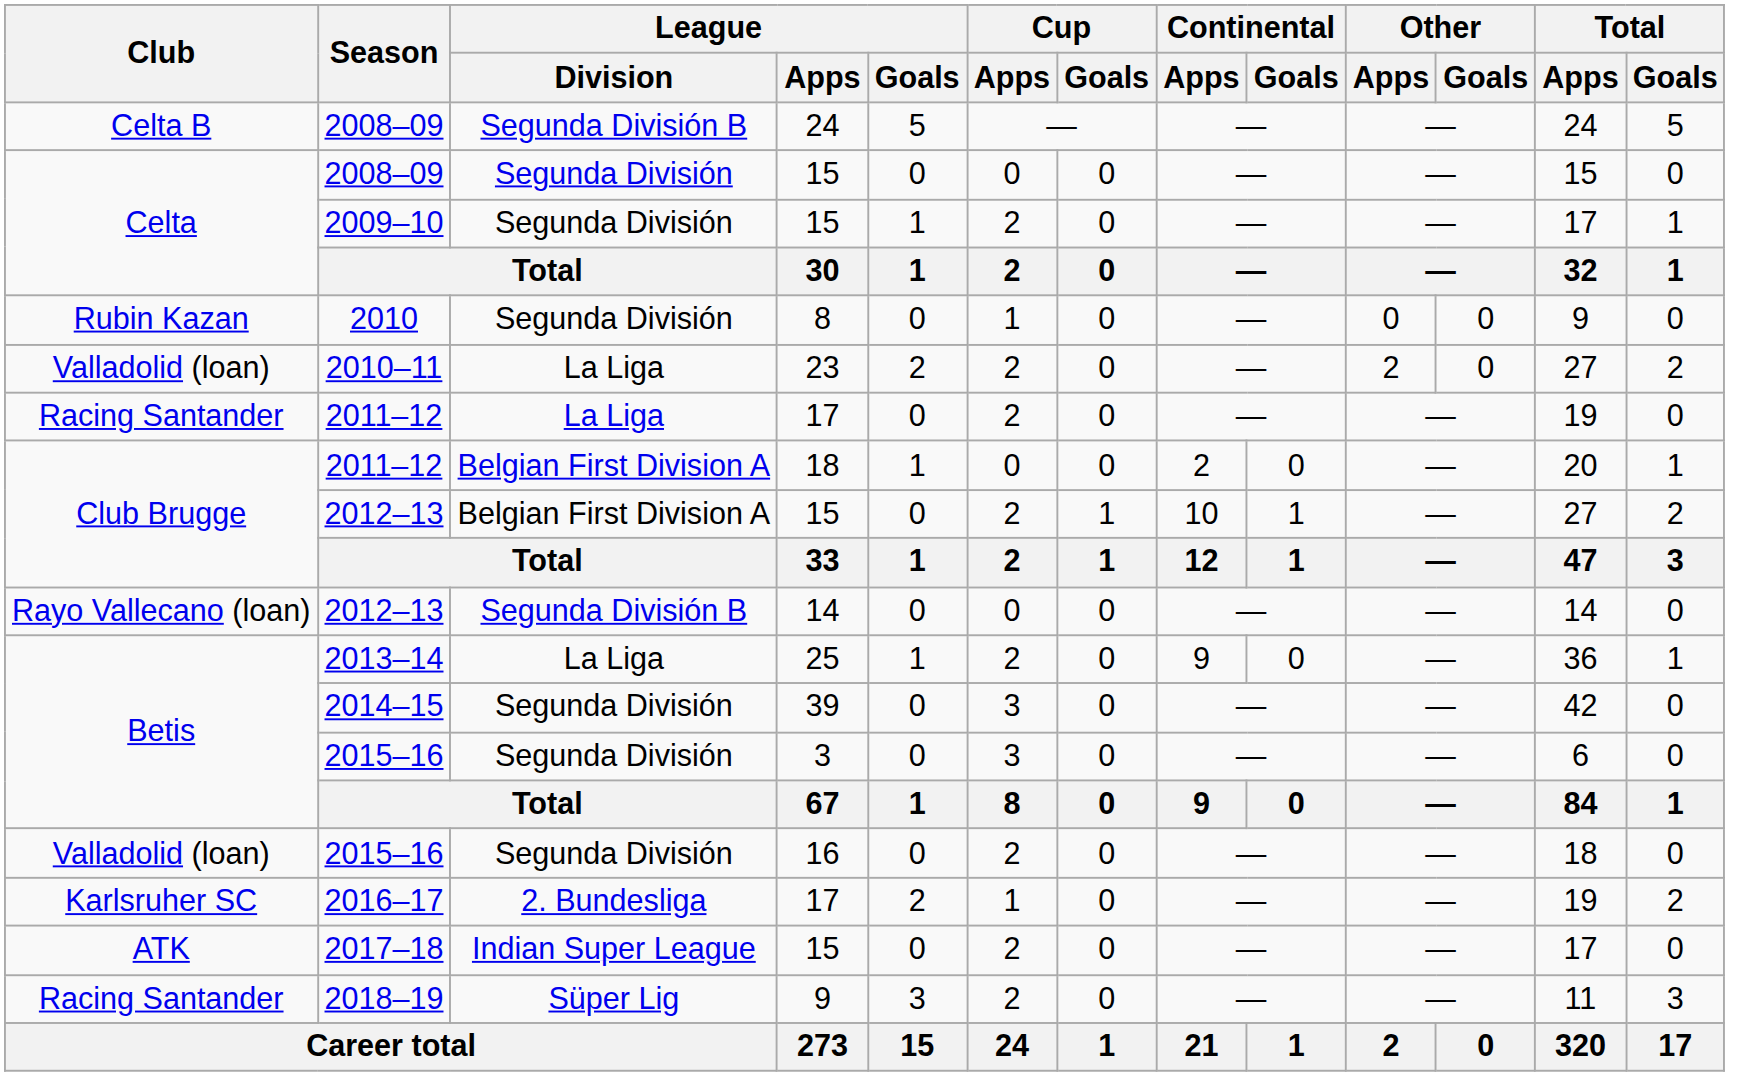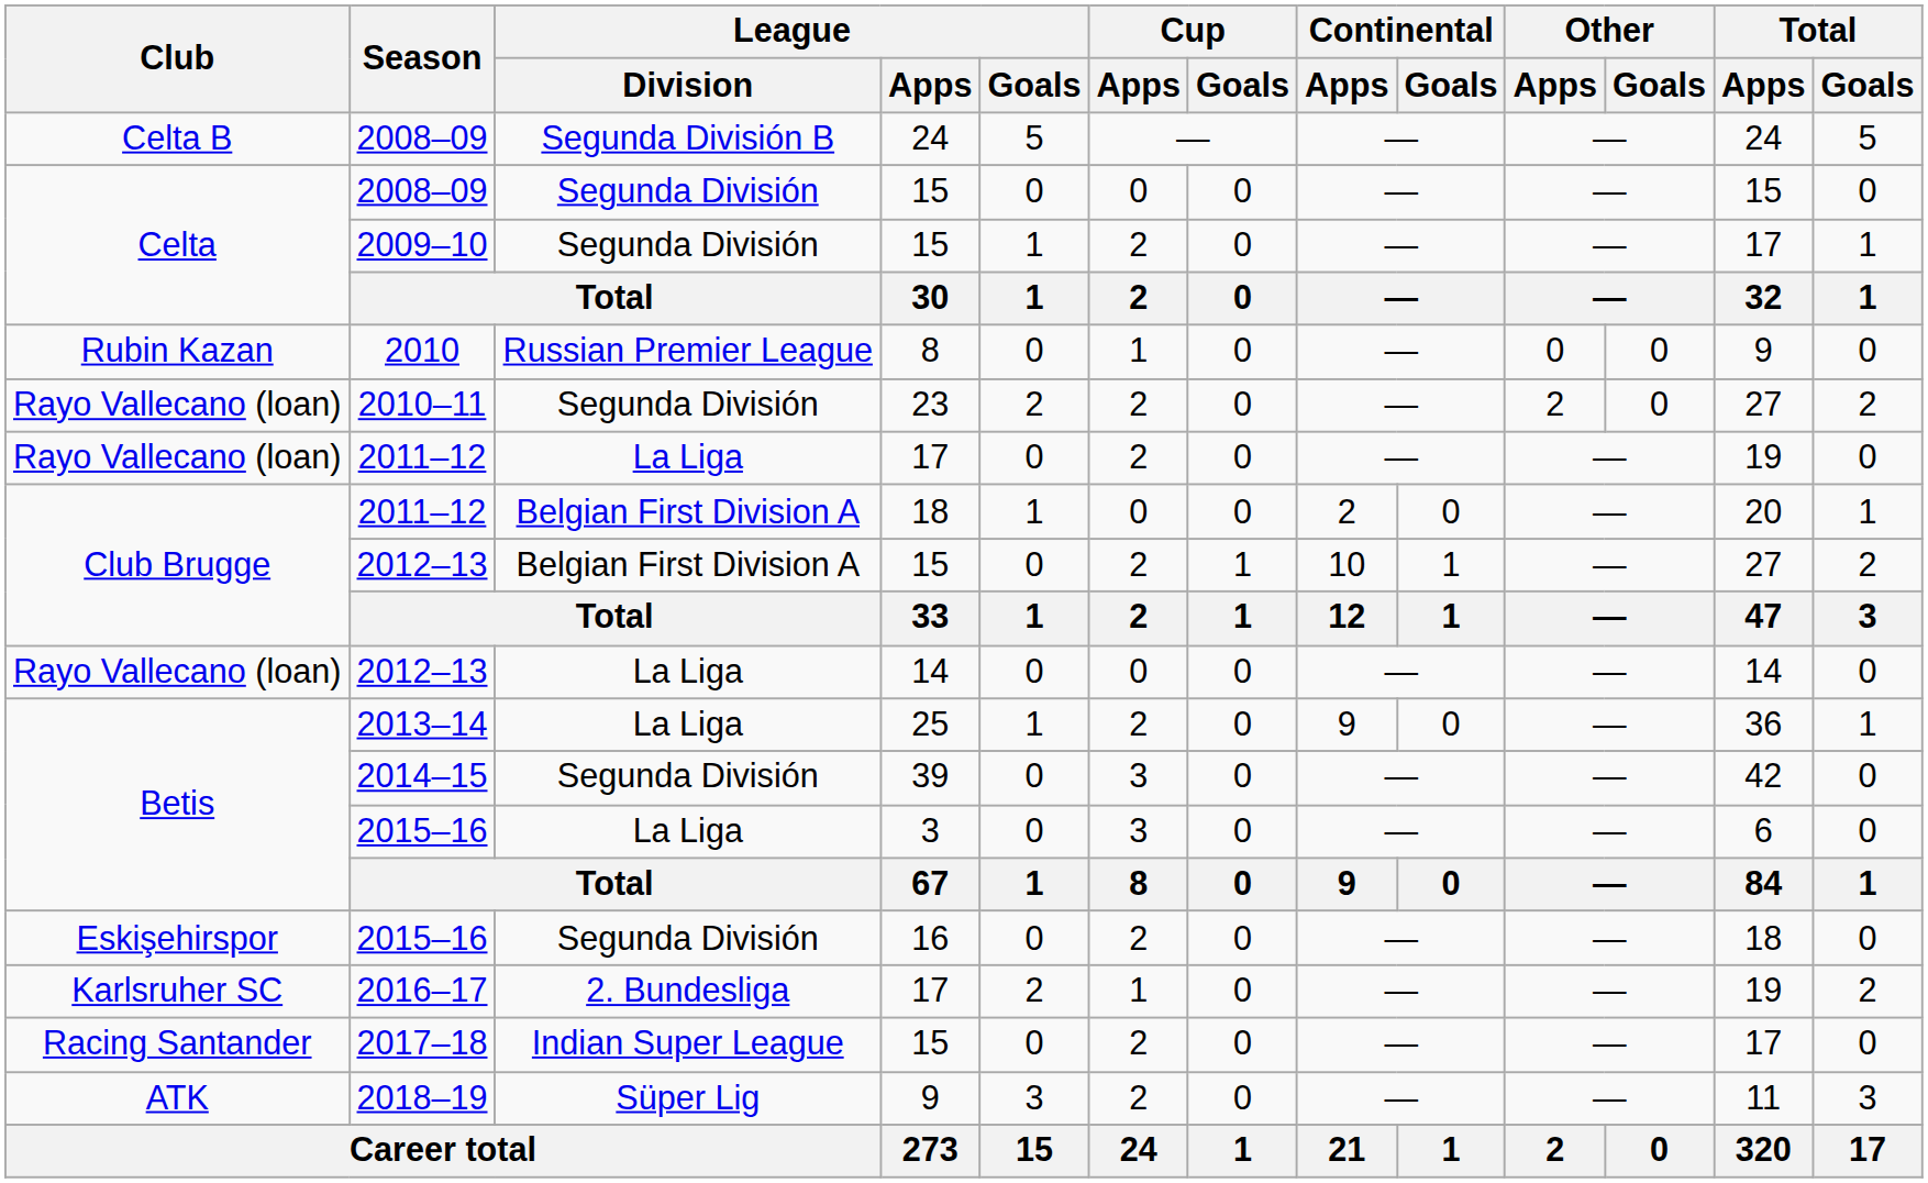2010 | League / Division: Segunda División -> Russian Premier League
2010–11 | Club: Valladolid (loan) -> Rayo Vallecano (loan)
2010–11 | League / Division: La Liga -> Segunda División
2011–12 / 17 | Club: Racing Santander -> Rayo Vallecano (loan)
2012–13 / 14 | League / Division: Segunda División B -> La Liga
2015–16 / 3 | League / Division: Segunda División -> La Liga
2015–16 / 16 | Club: Valladolid (loan) -> Eskişehirspor
2017–18 | Club: ATK -> Racing Santander
2018–19 | Club: Racing Santander -> ATK
